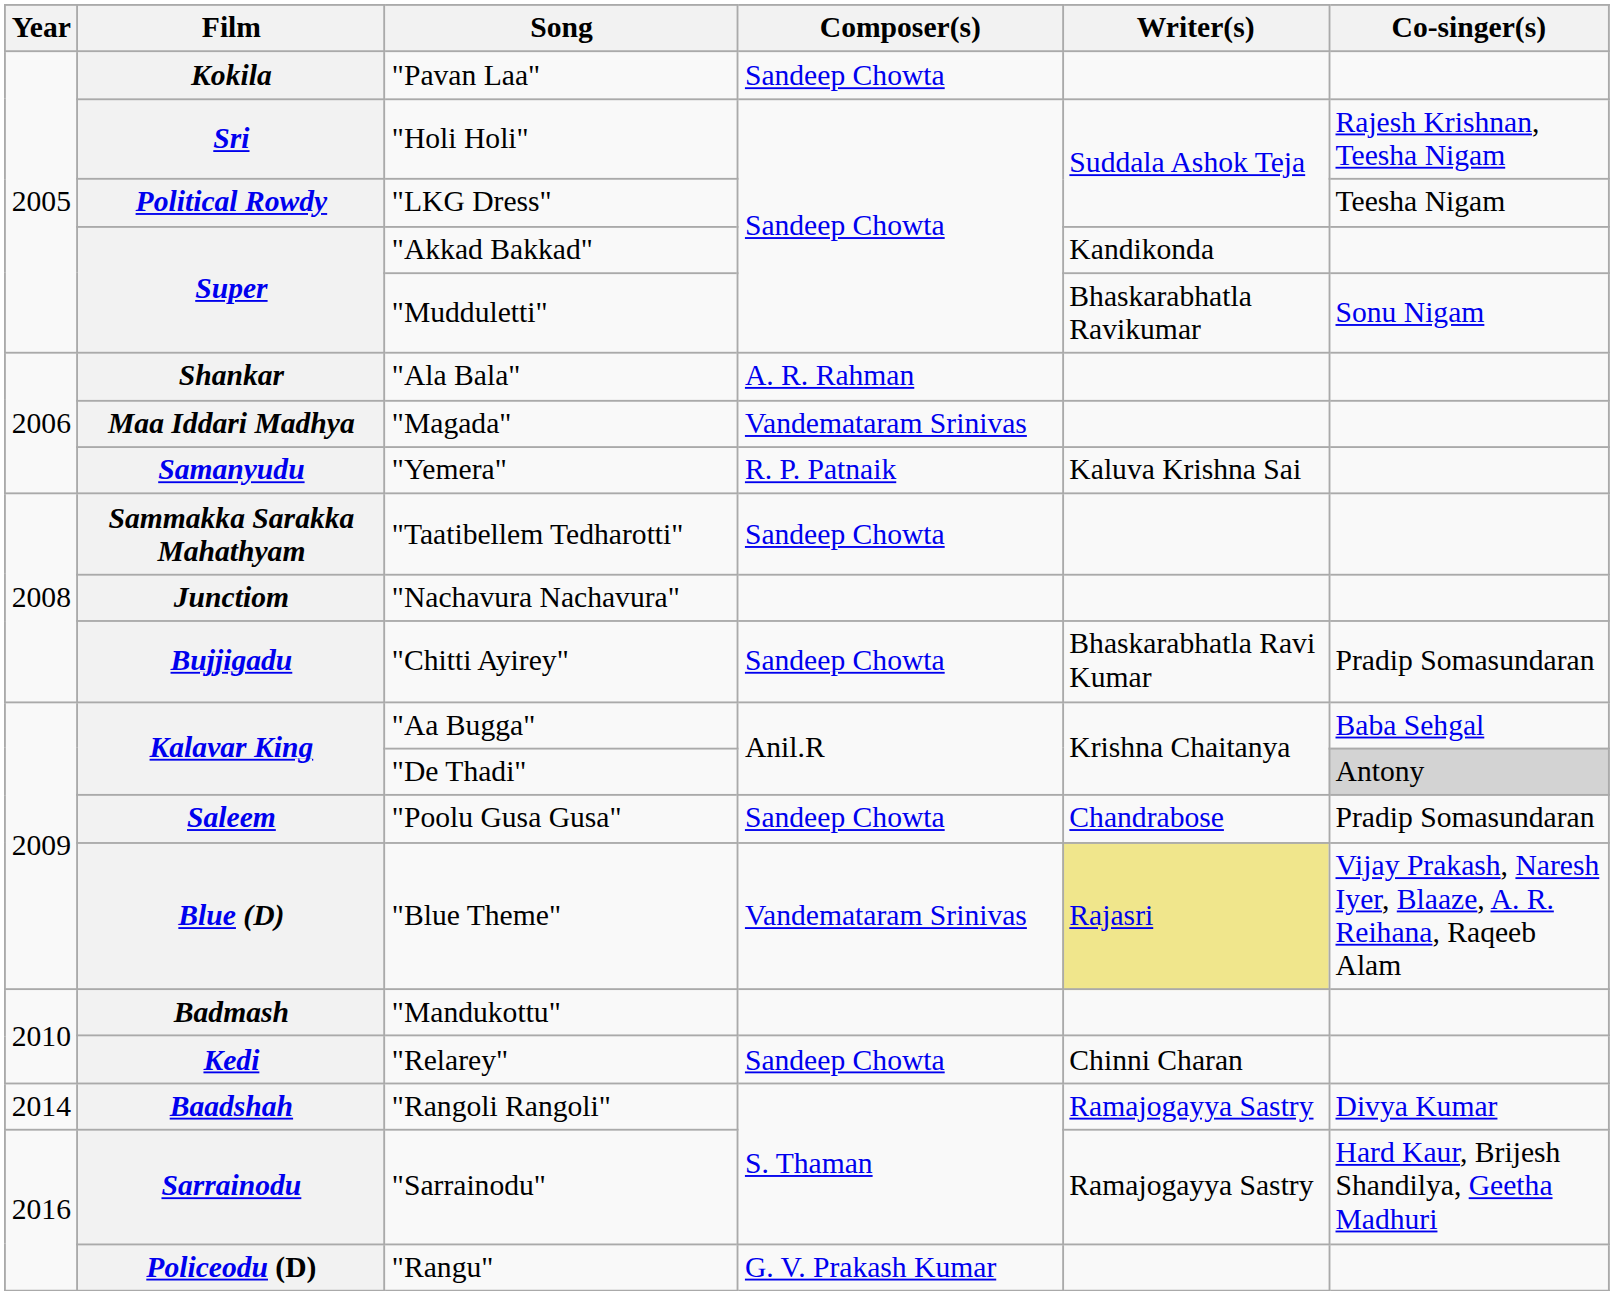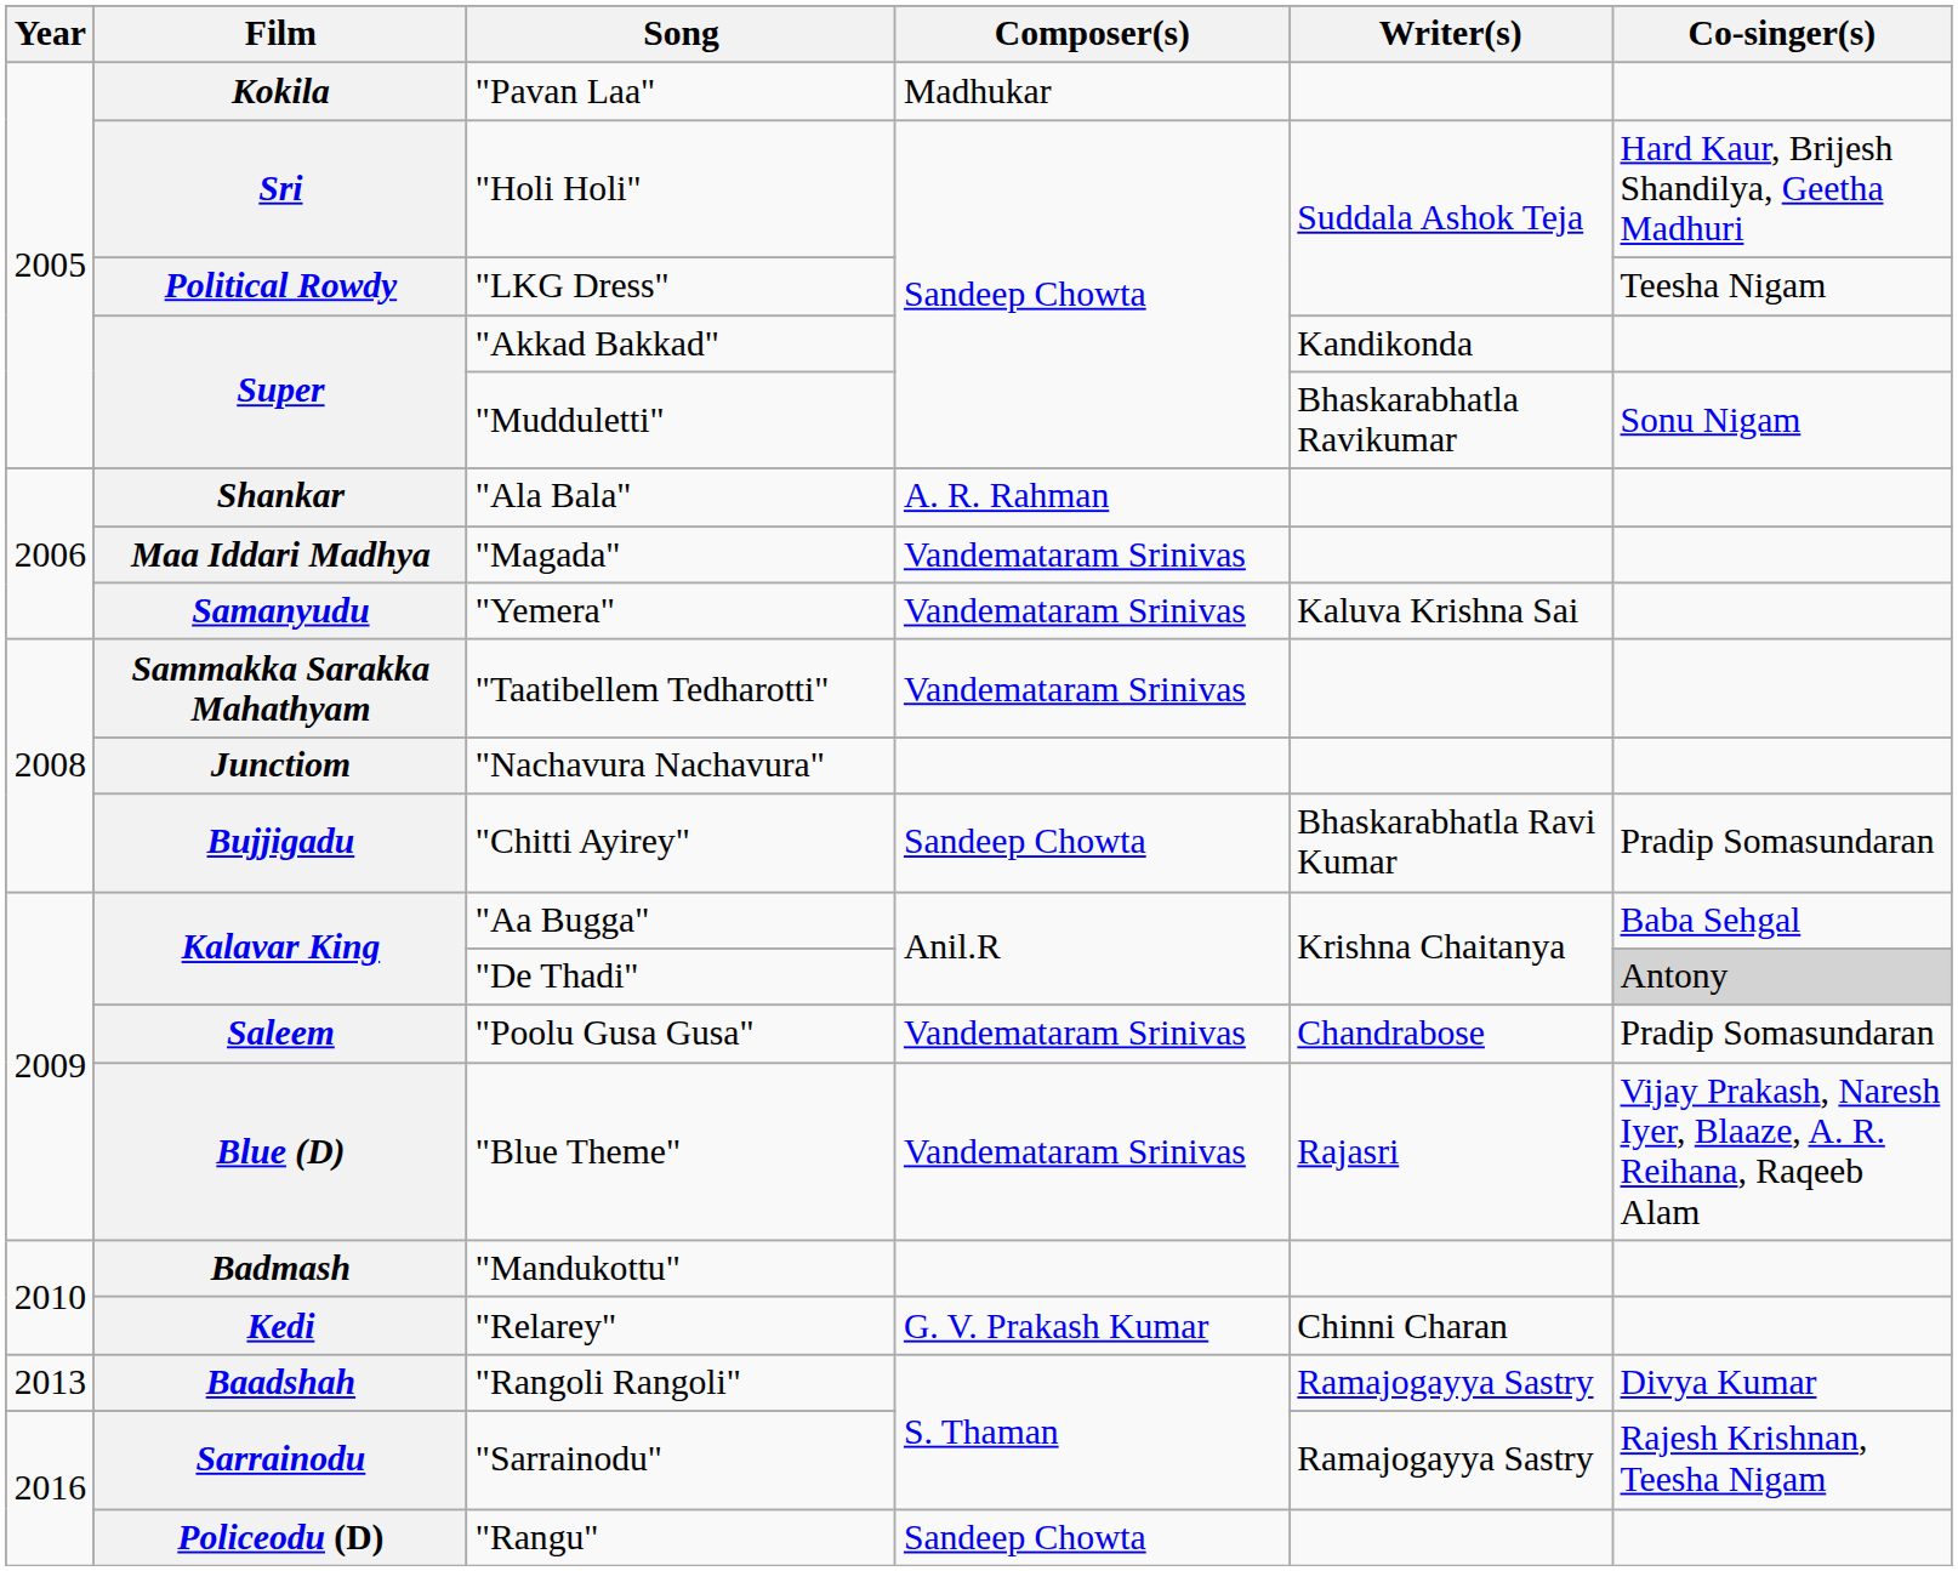Kokila | Composer(s): Sandeep Chowta -> Madhukar
Sri | Co-singer(s): Rajesh Krishnan, Teesha Nigam -> Hard Kaur, Brijesh Shandilya, Geetha Madhuri
Samanyudu | Composer(s): R. P. Patnaik -> Vandemataram Srinivas
Sammakka Sarakka Mahathyam | Composer(s): Sandeep Chowta -> Vandemataram Srinivas
Saleem | Composer(s): Sandeep Chowta -> Vandemataram Srinivas
Blue (D) | Writer(s): khaki background -> no background
Kedi | Composer(s): Sandeep Chowta -> G. V. Prakash Kumar
Baadshah | Year: 2014 -> 2013
Sarrainodu | Co-singer(s): Hard Kaur, Brijesh Shandilya, Geetha Madhuri -> Rajesh Krishnan, Teesha Nigam
Policeodu (D) | Composer(s): G. V. Prakash Kumar -> Sandeep Chowta
